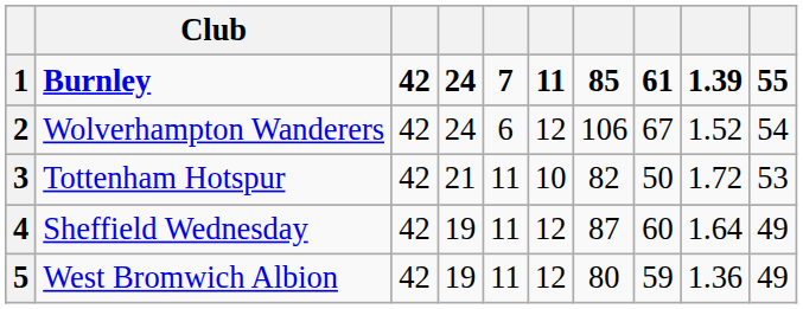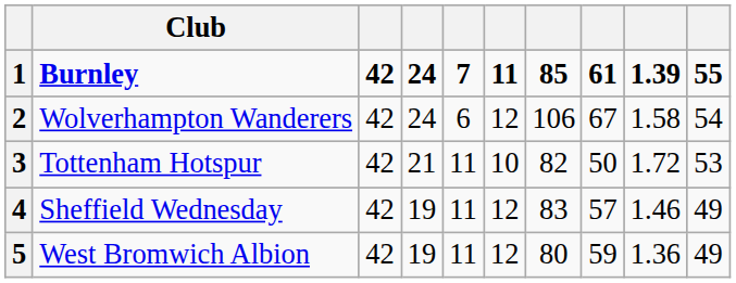2 | column 9: 1.52 -> 1.58
4 | column 7: 87 -> 83
4 | column 8: 60 -> 57
4 | column 9: 1.64 -> 1.46
